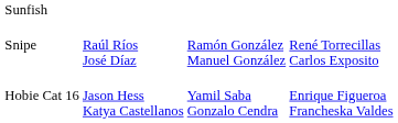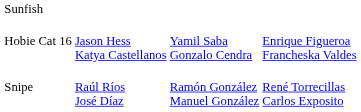rows swapped: Snipe <-> Hobie Cat 16
